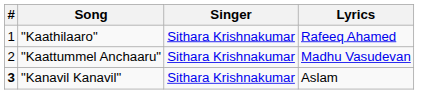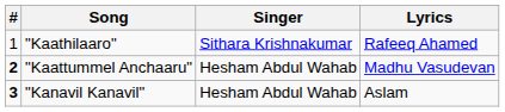"Kaattummel Anchaaru" | #: normal -> bold
"Kaattummel Anchaaru" | Singer: Sithara Krishnakumar -> Hesham Abdul Wahab
"Kanavil Kanavil" | Singer: Sithara Krishnakumar -> Hesham Abdul Wahab
